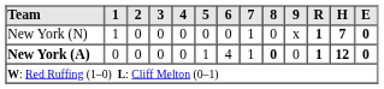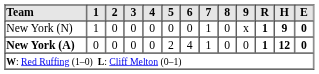New York (N) | H: 7 -> 9
New York (A) | 5: 1 -> 2
New York (A) | 8: bold -> normal
